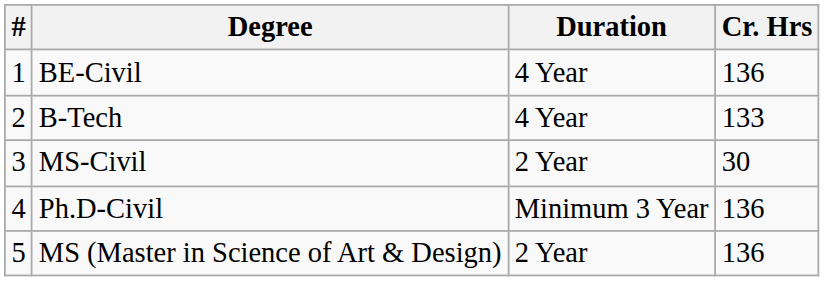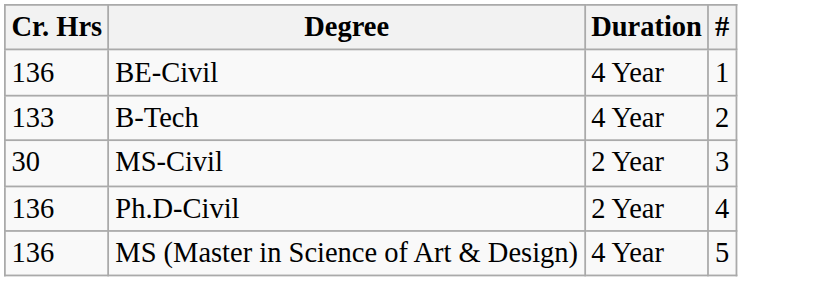columns swapped: # <-> Cr. Hrs
Ph.D-Civil | Duration: Minimum 3 Year -> 2 Year
MS (Master in Science of Art & Design) | Duration: 2 Year -> 4 Year
